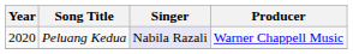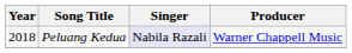Peluang Kedua | Year: 2020 -> 2018
